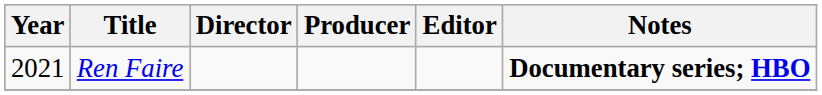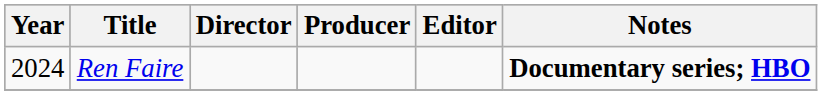Ren Faire | Year: 2021 -> 2024
